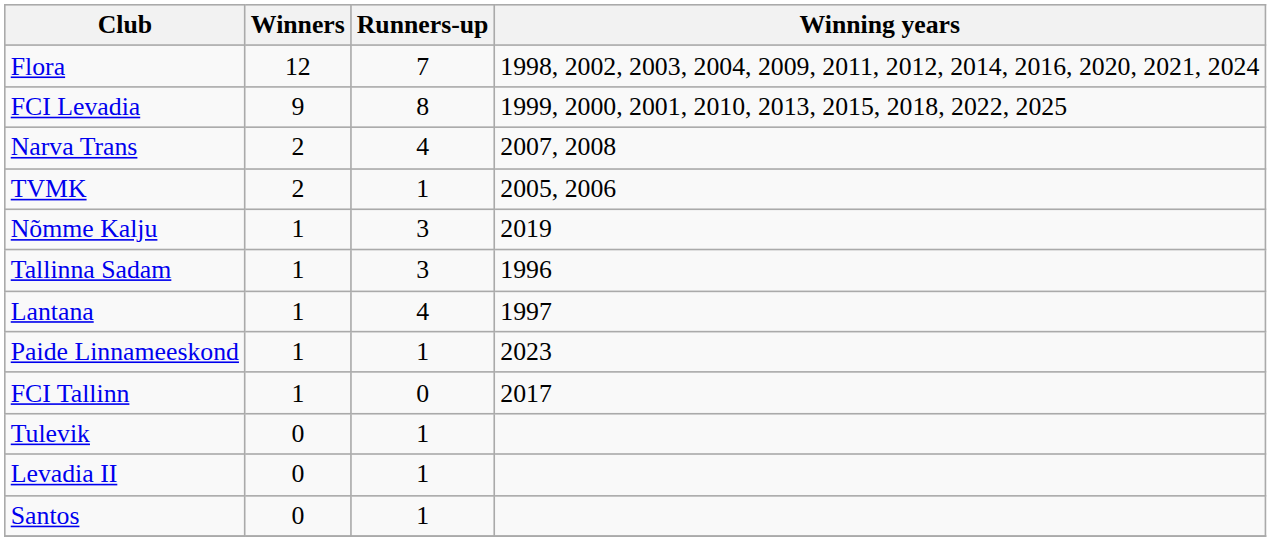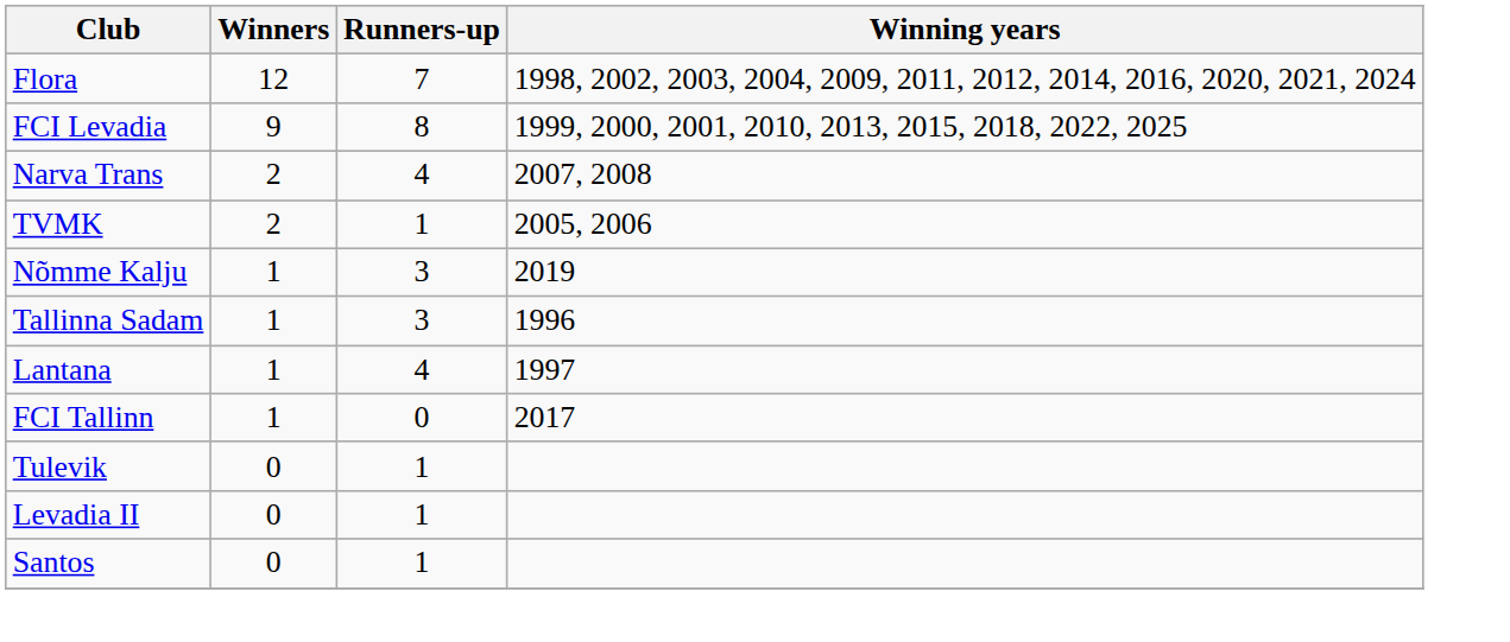- row: Paide Linnameeskond | 1 | 1 | 2023
